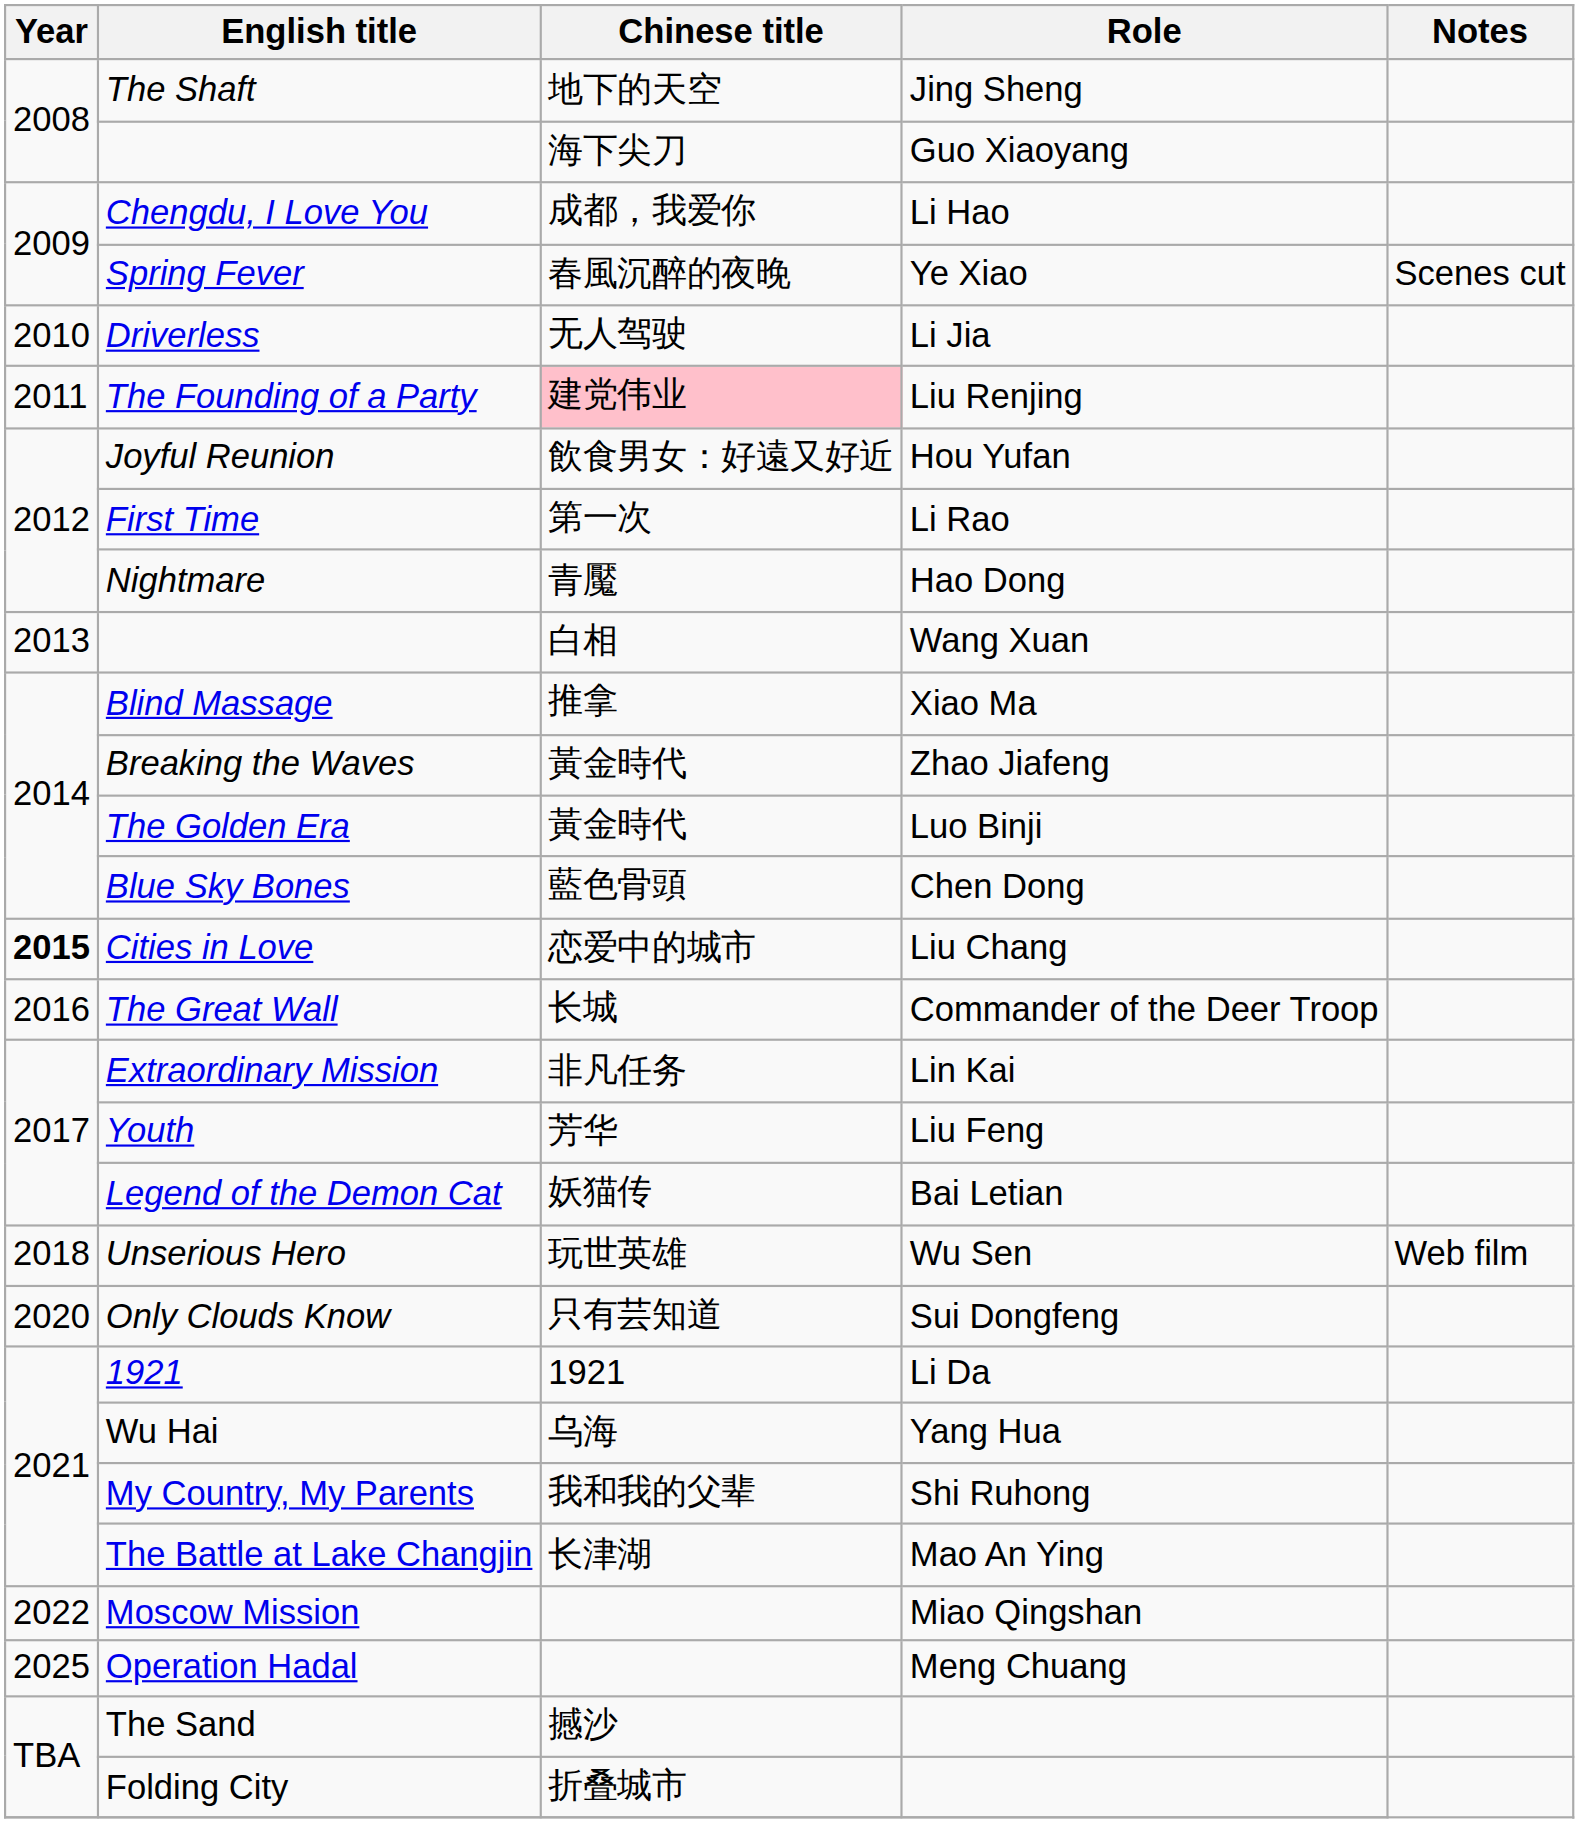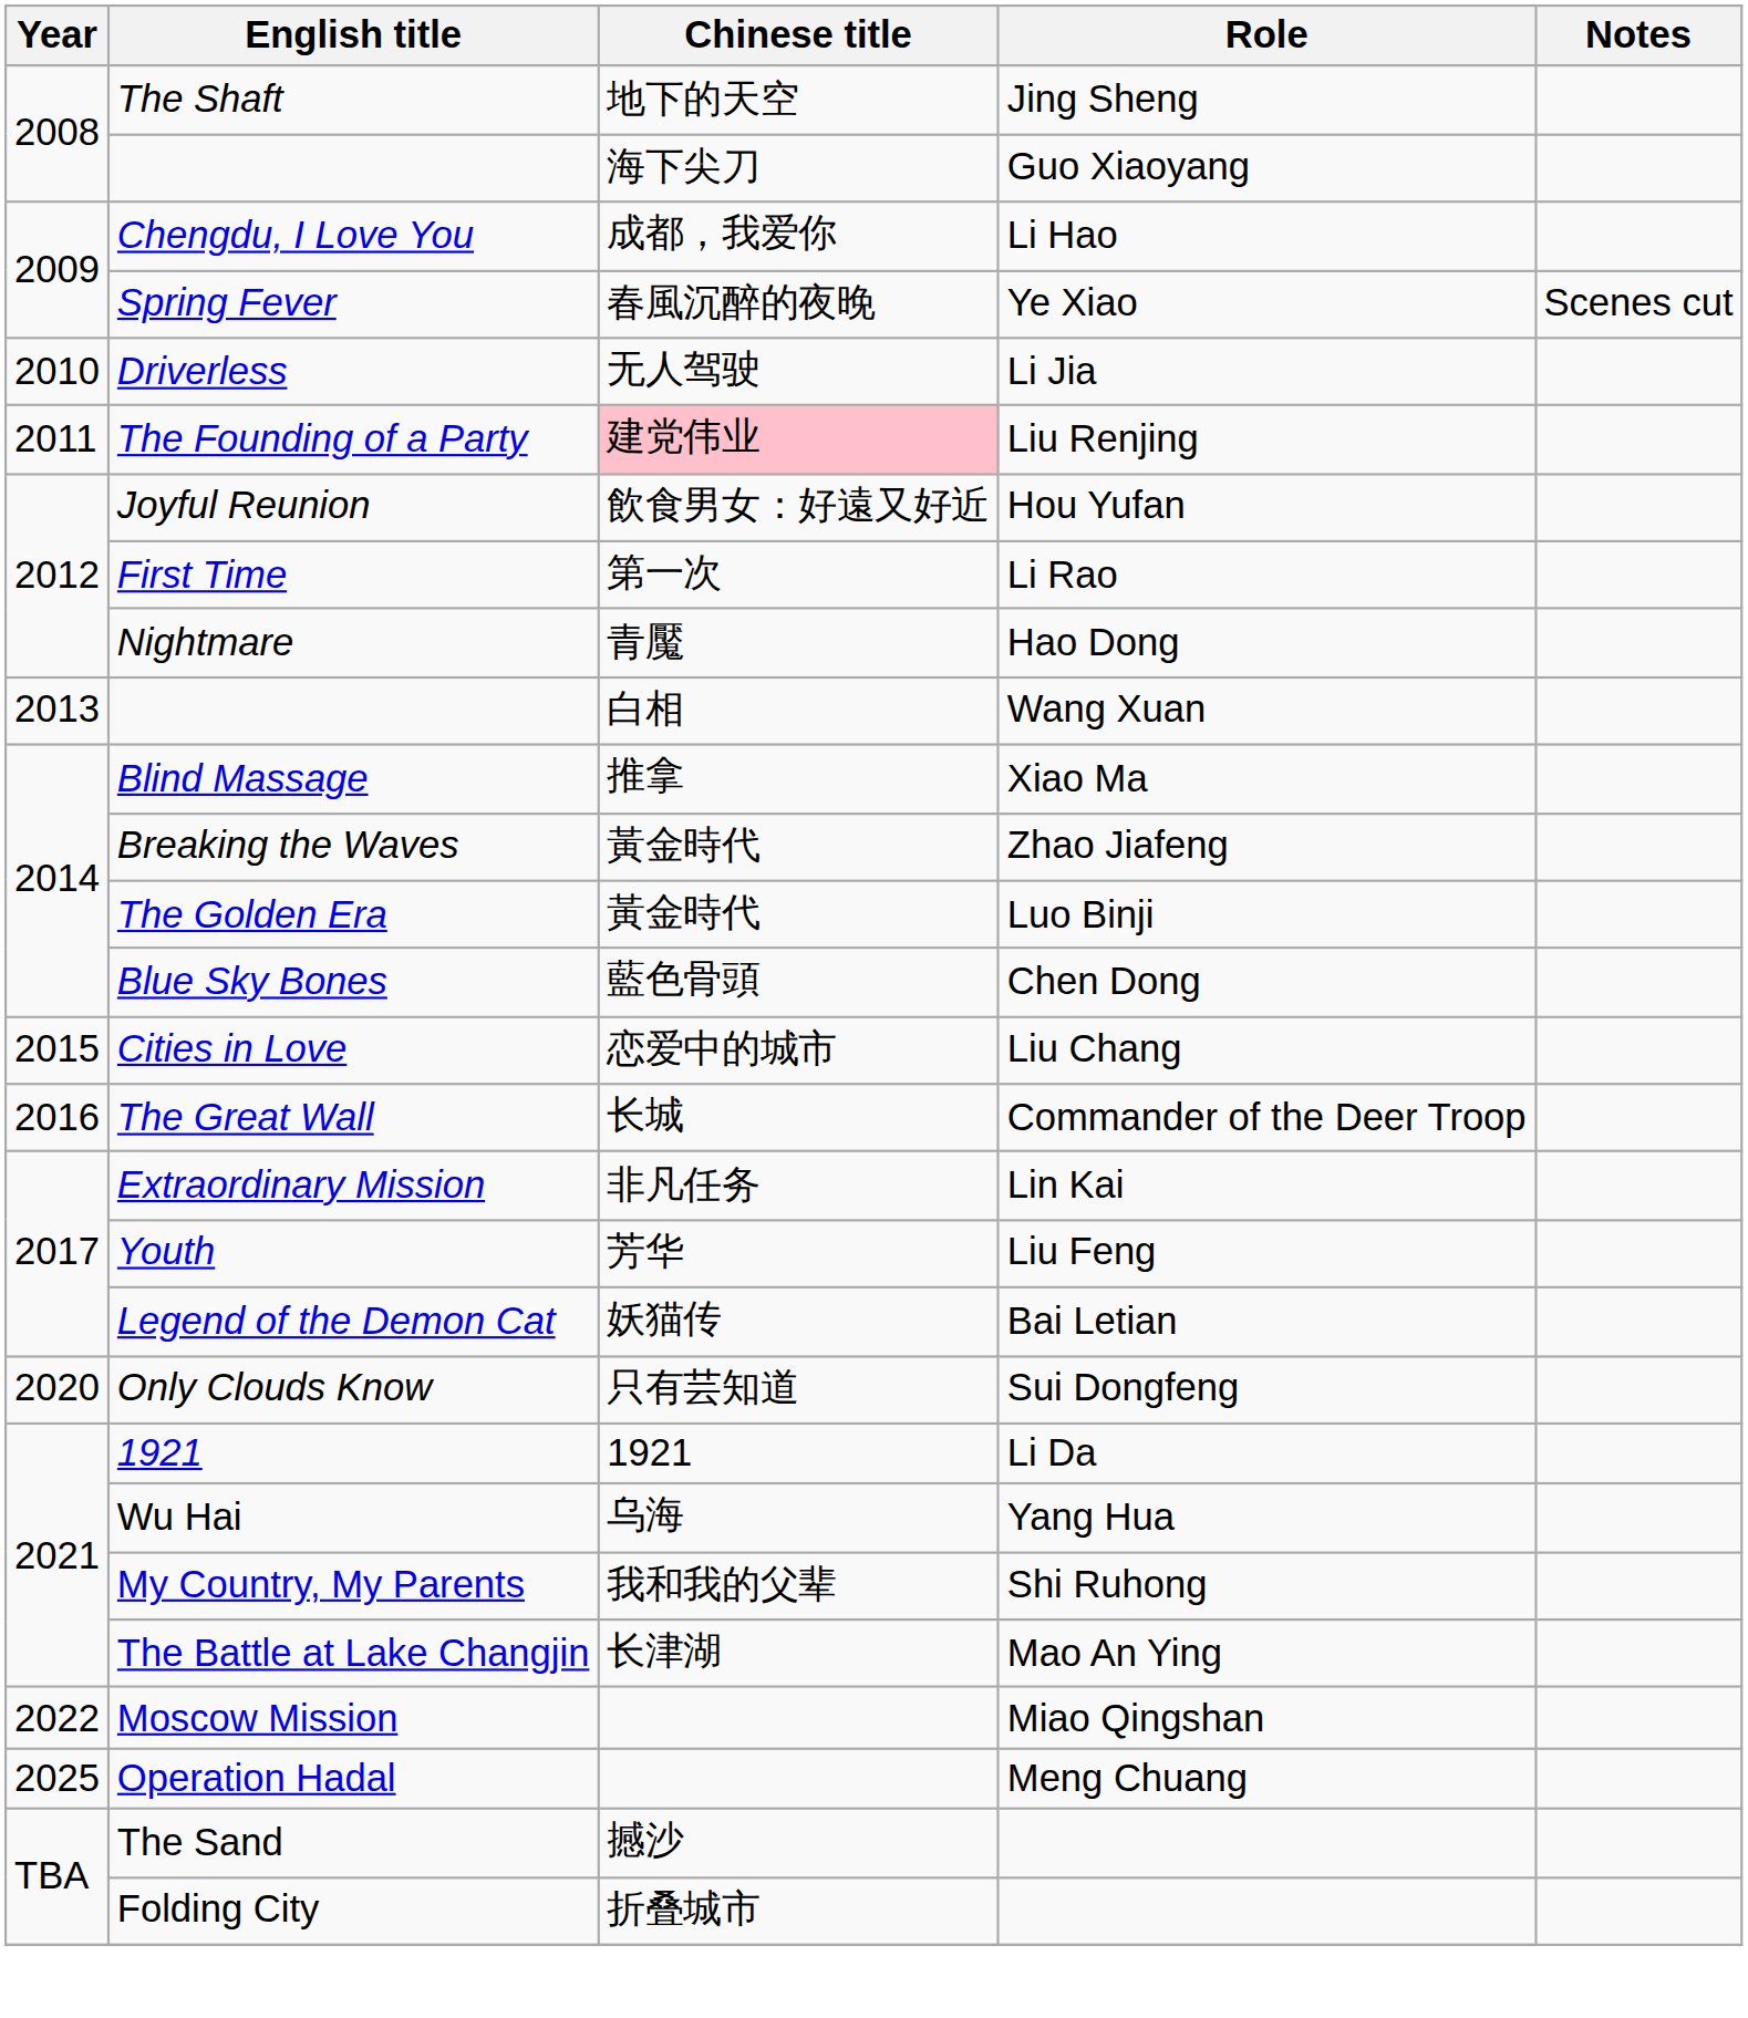Cities in Love | Year: bold -> normal
- row: 2018 | Unserious Hero | 玩世英雄 | Wu Sen | Web film
